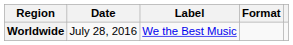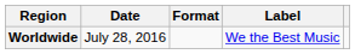columns swapped: Format <-> Label
